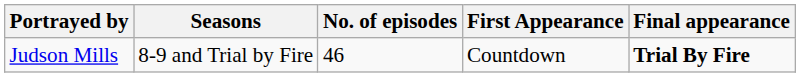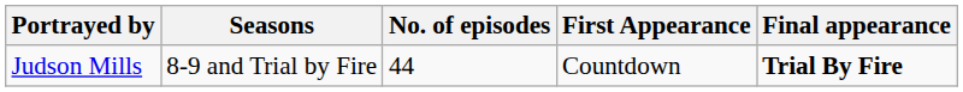Judson Mills | No. of episodes: 46 -> 44
